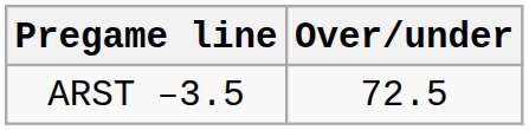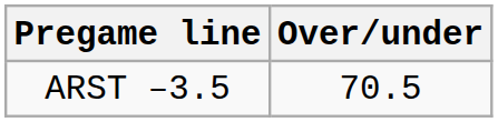ARST –3.5 | Over/under: 72.5 -> 70.5
